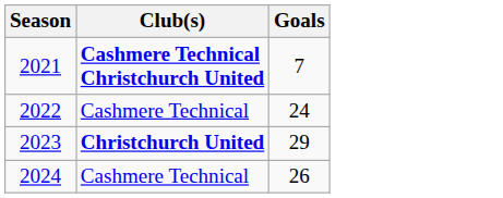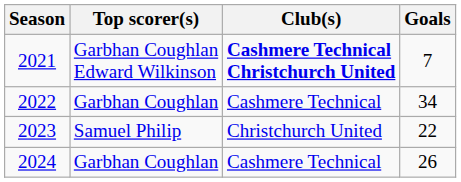+ column: Top scorer(s) | Garbhan Coughlan Edward Wilkinson | Garbhan Coughlan | Samuel Philip | Garbhan Coughlan
2022 | Goals: 24 -> 34
2023 | Club(s): bold -> normal
2023 | Goals: 29 -> 22
